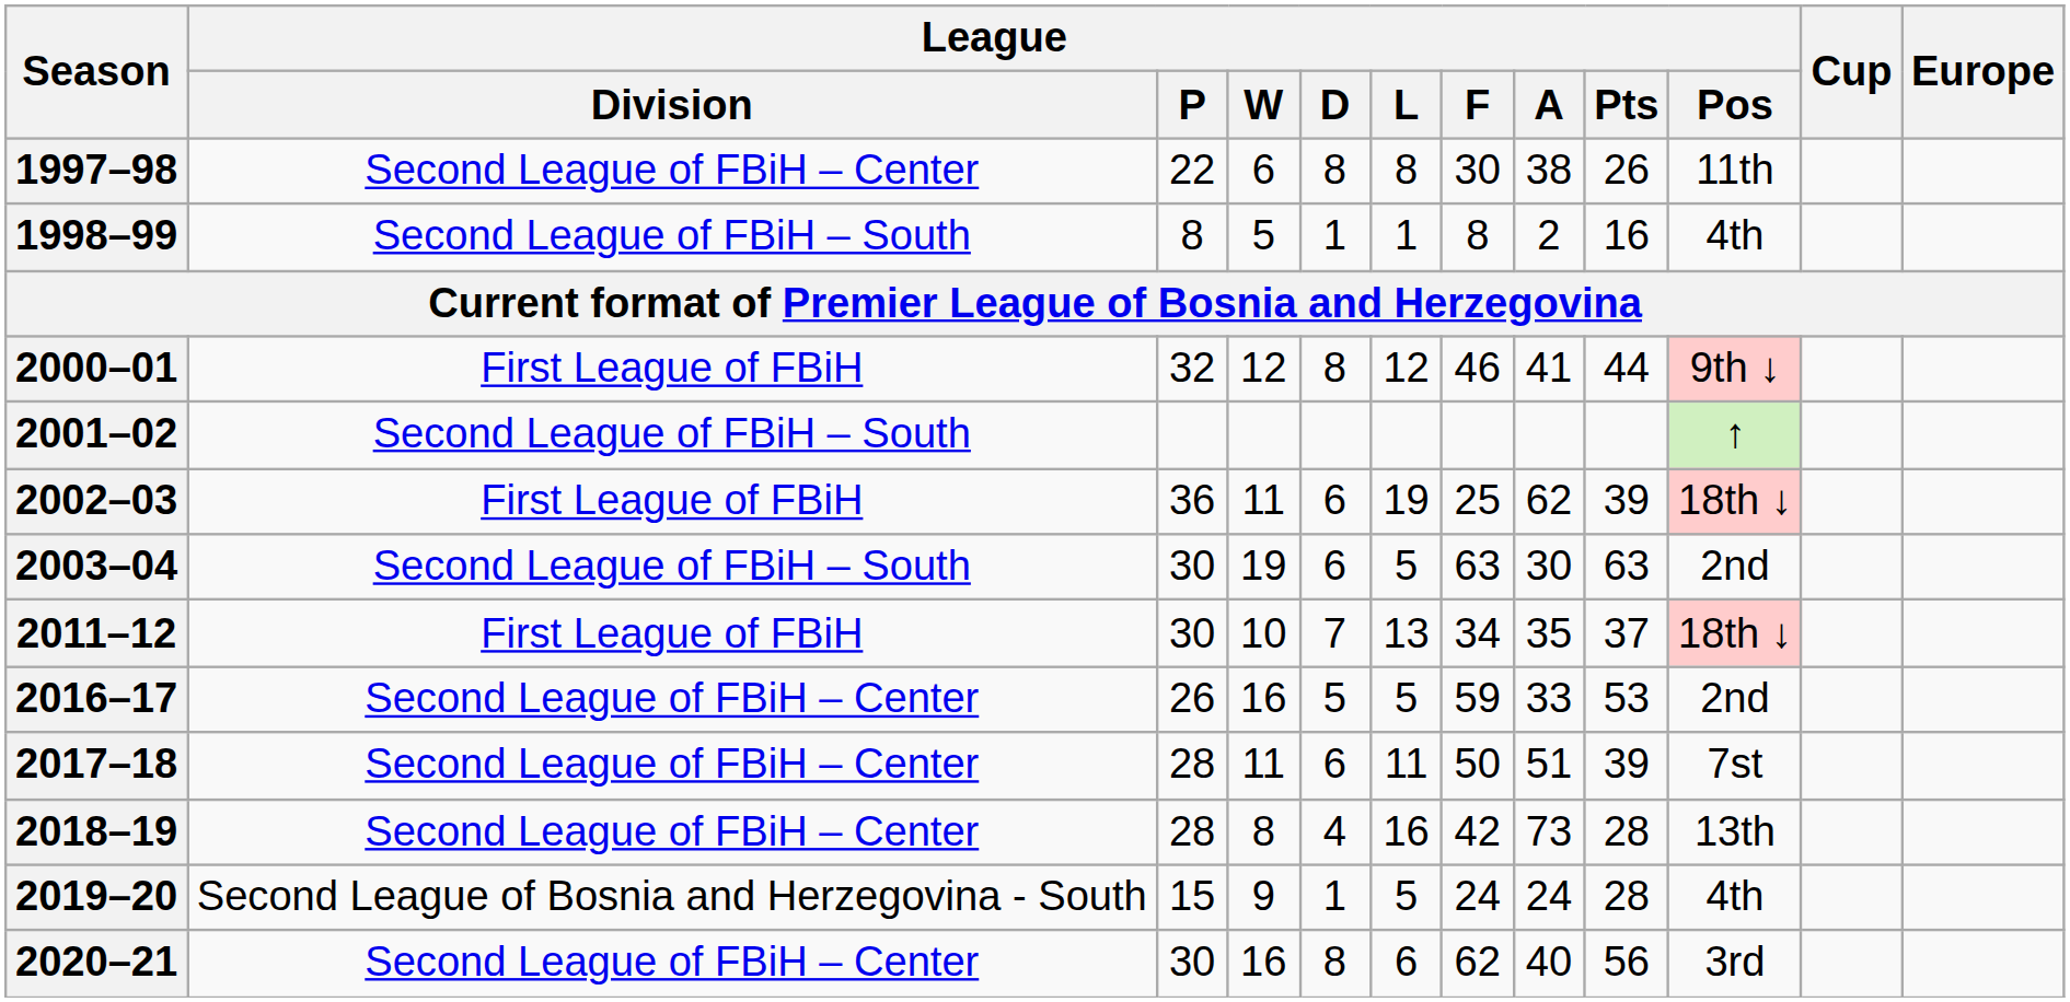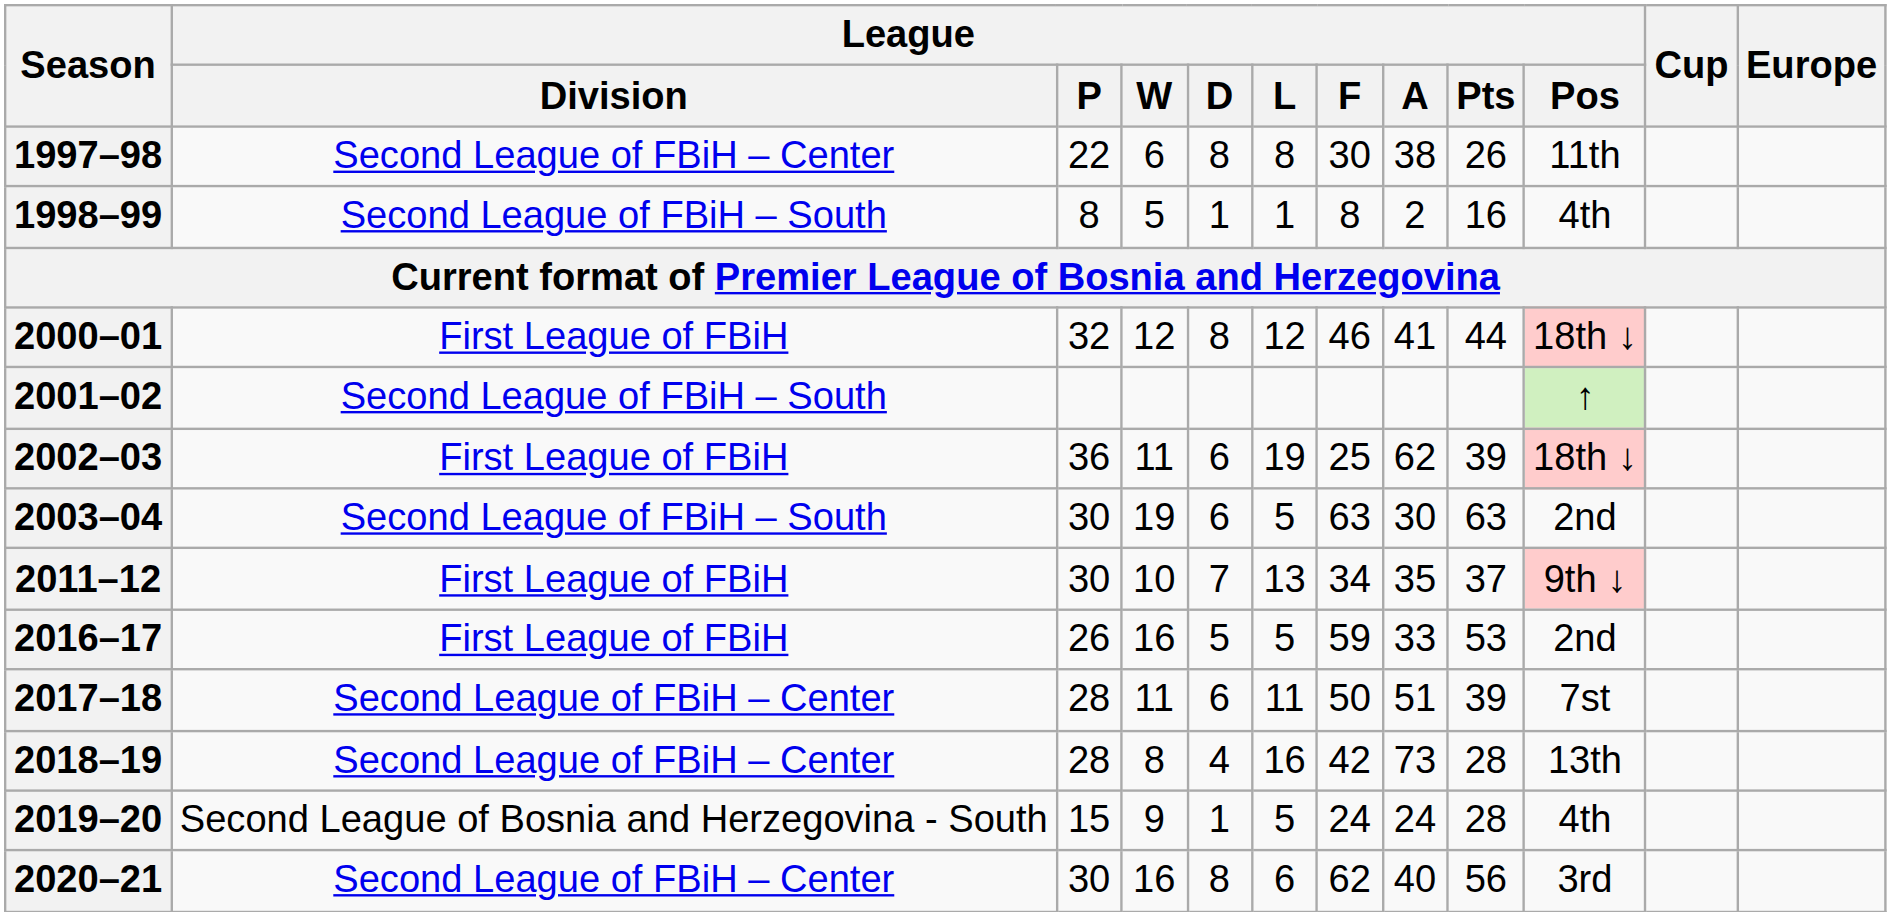2000–01 | League / Pos: 9th ↓ -> 18th ↓
2011–12 | League / Pos: 18th ↓ -> 9th ↓
2016–17 | League / Division: Second League of FBiH – Center -> First League of FBiH
